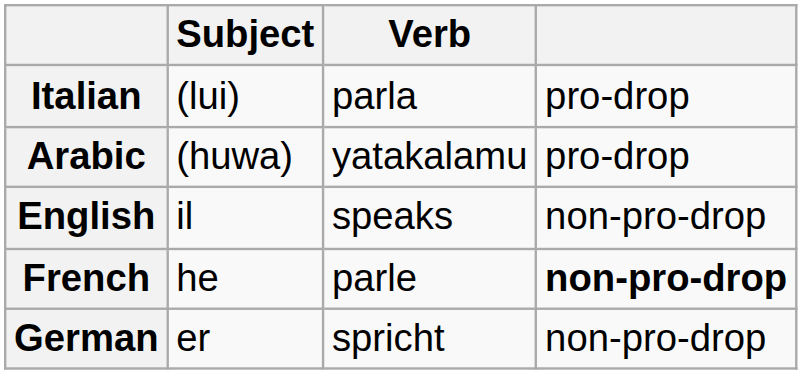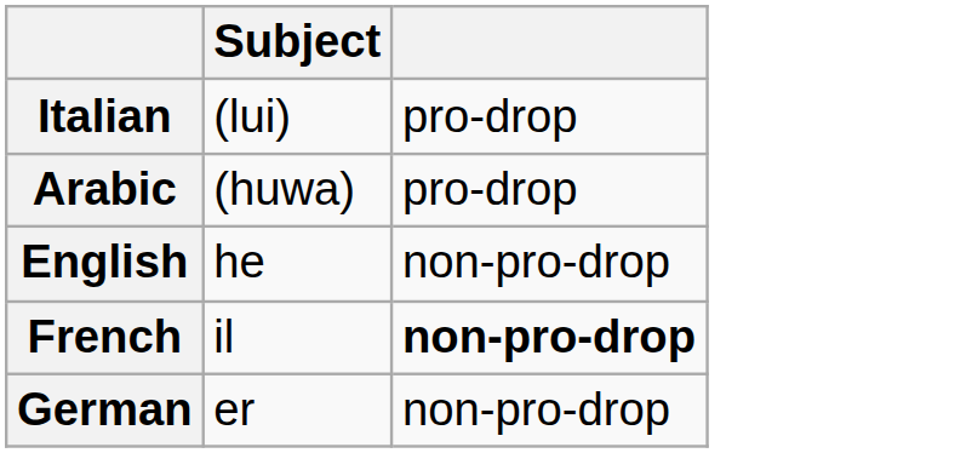- column: Verb | parla | yatakalamu | speaks | parle | spricht
English | Subject: il -> he
French | Subject: he -> il
